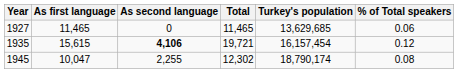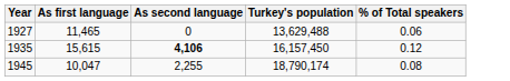- column: Total | 11,465 | 19,721 | 12,302
1927 | Turkey's population: 13,629,685 -> 13,629,488
1935 | Turkey's population: 16,157,454 -> 16,157,450
